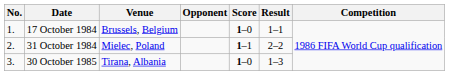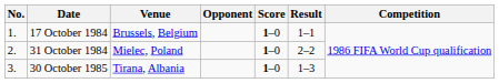31 October 1984 | Score: 1–1 -> 1–0
